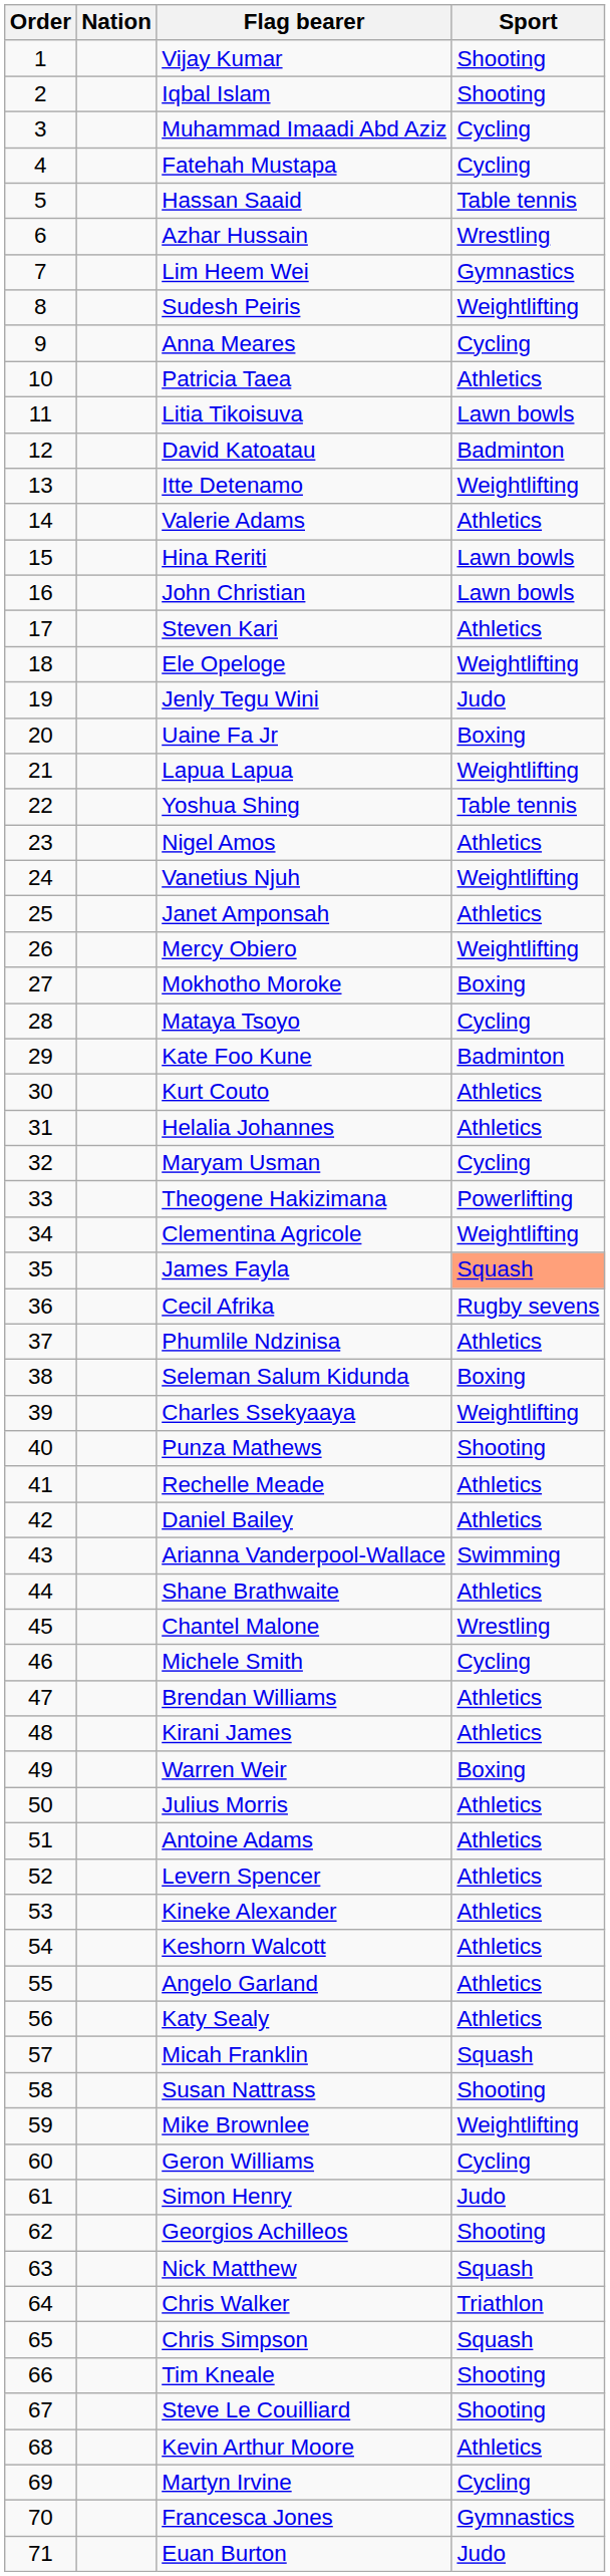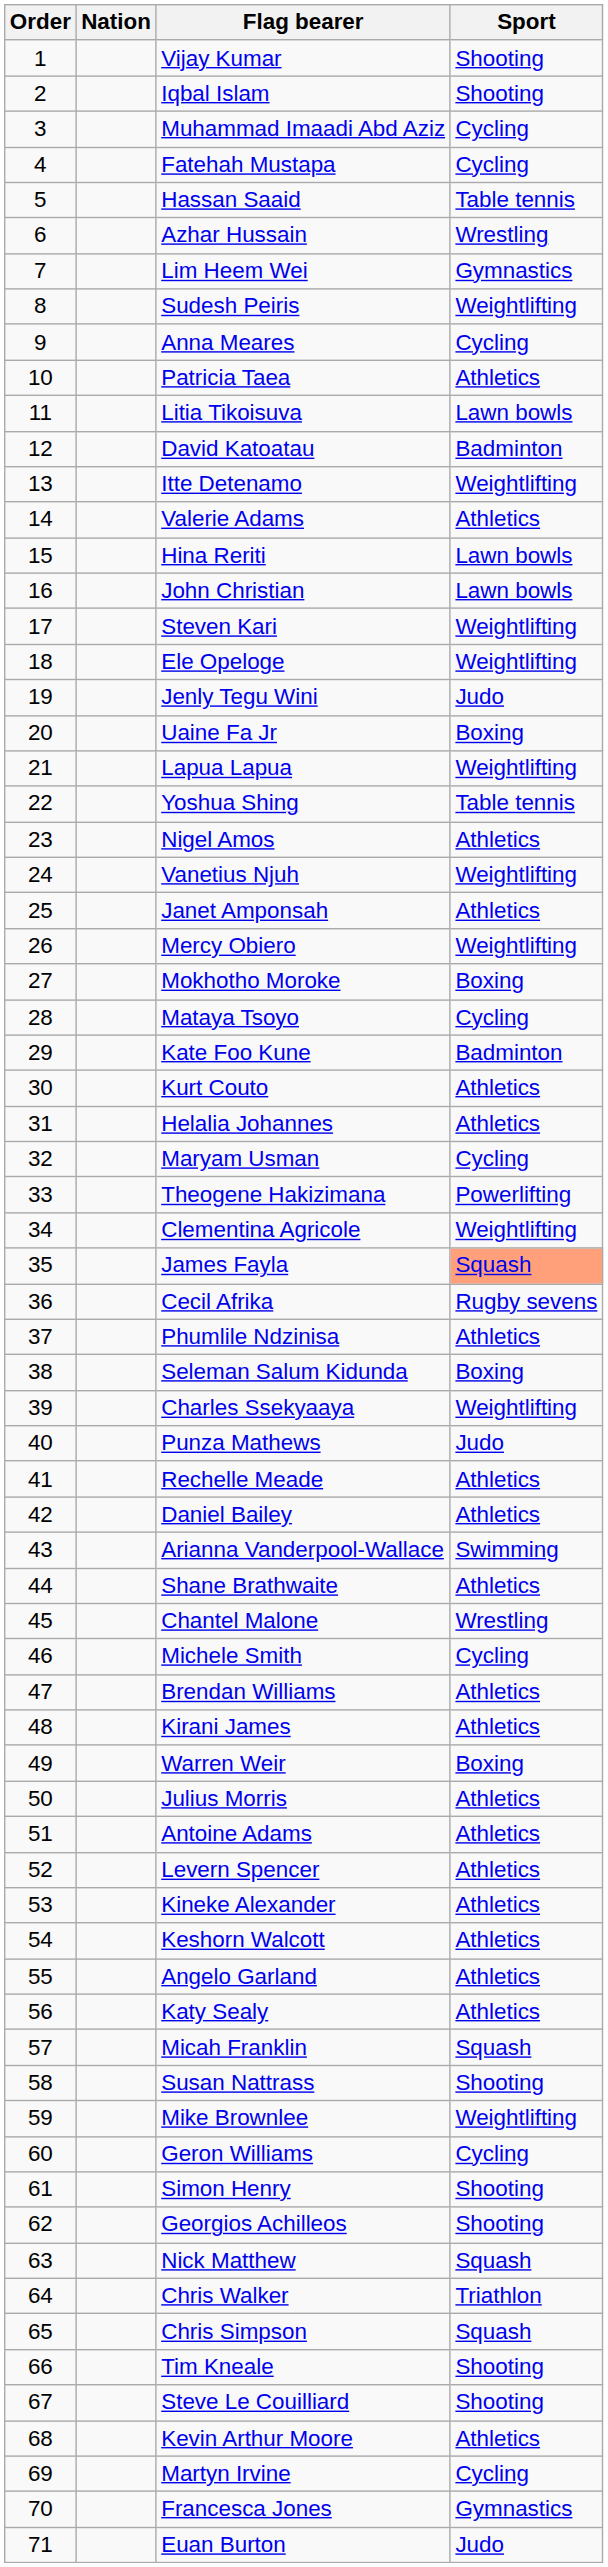Steven Kari | Sport: Athletics -> Weightlifting
Punza Mathews | Sport: Shooting -> Judo
Simon Henry | Sport: Judo -> Shooting
